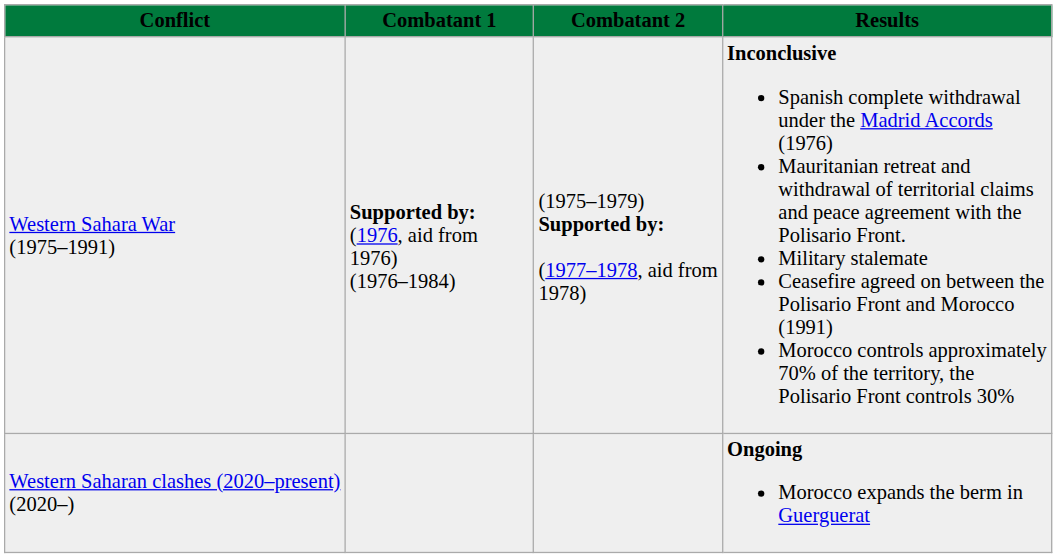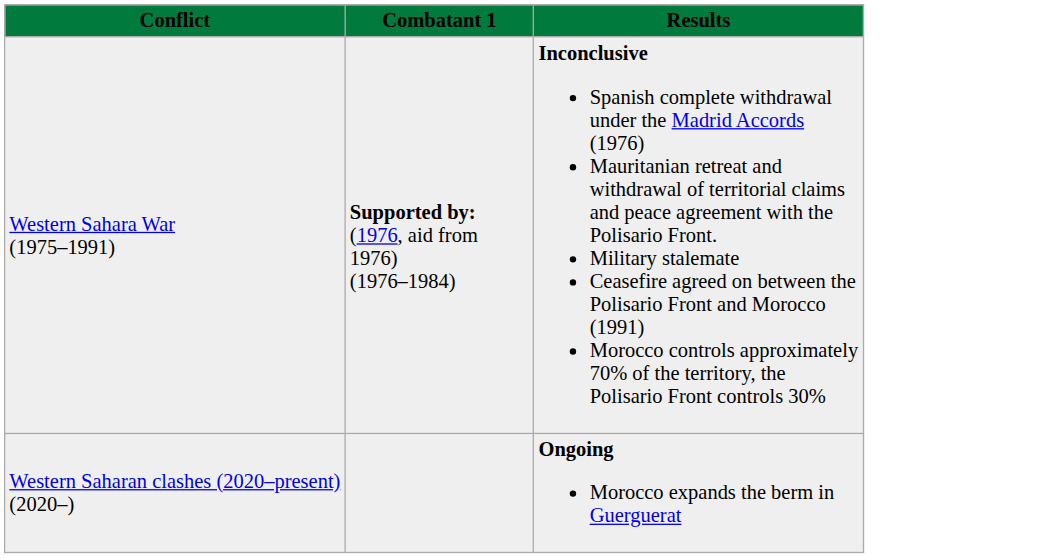- column: Combatant 2 | (1975–1979) Supported by: (1977–1978, aid from 1978)
